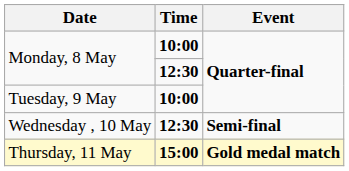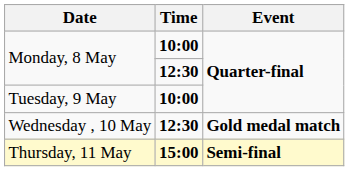Wednesday , 10 May | Event: Semi-final -> Gold medal match
Thursday, 11 May | Event: Gold medal match -> Semi-final
